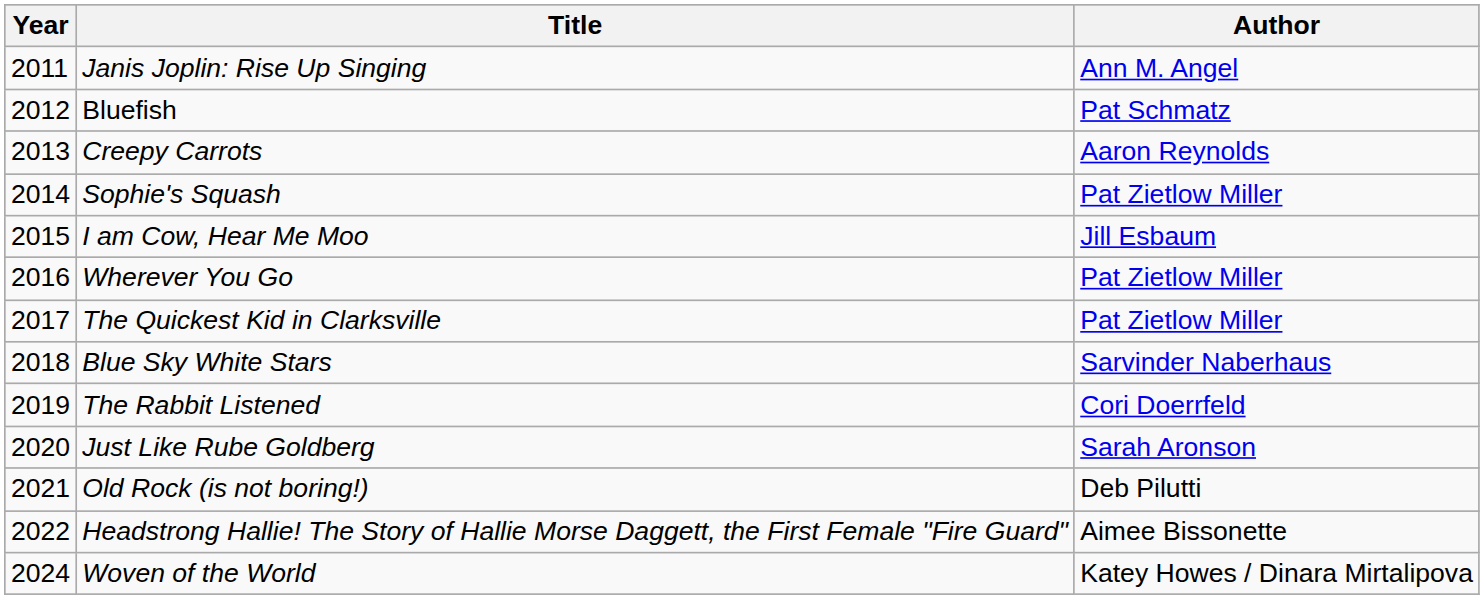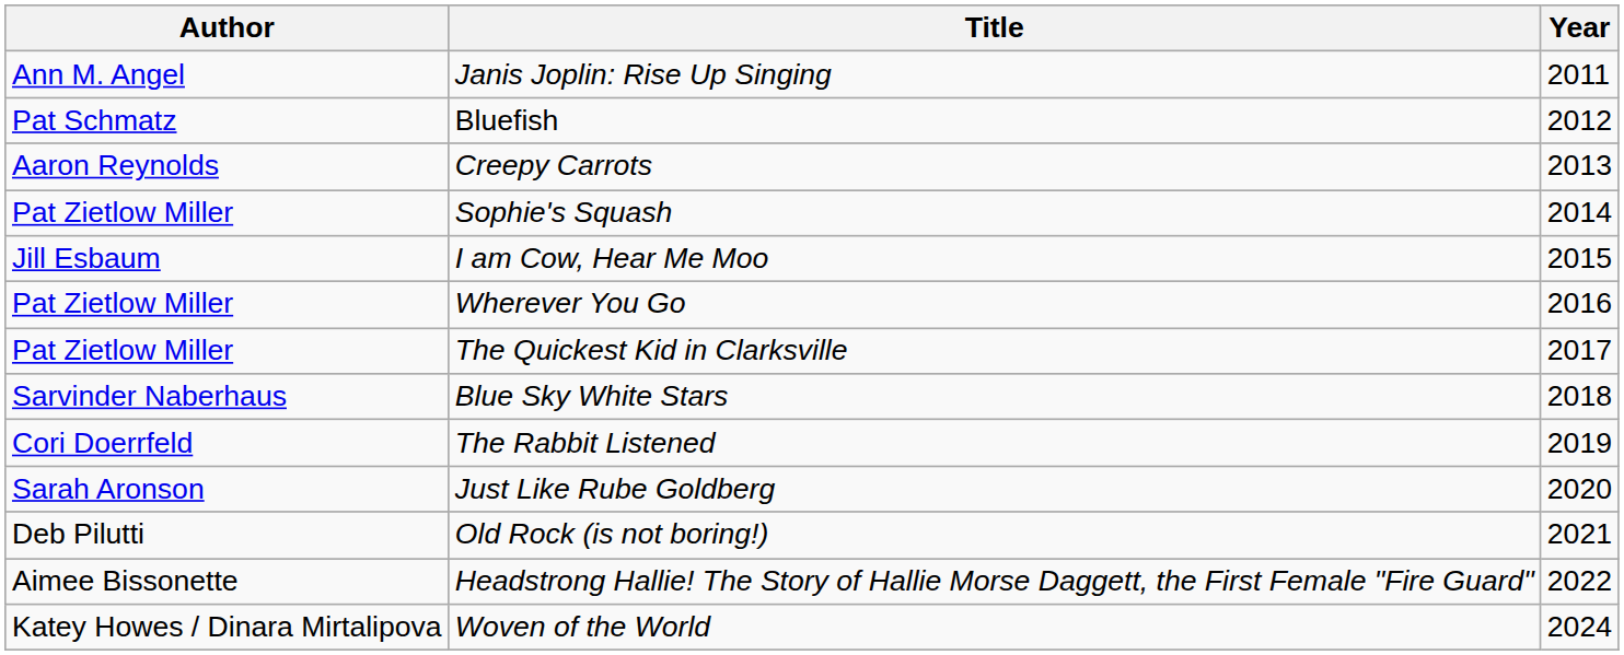columns swapped: Year <-> Author
